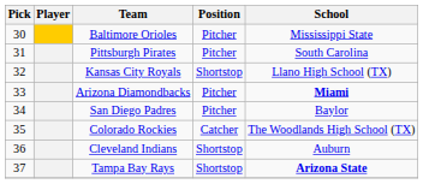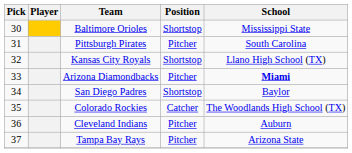Baltimore Orioles | Position: Pitcher -> Shortstop
San Diego Padres | Position: Pitcher -> Shortstop
Cleveland Indians | Position: Shortstop -> Pitcher
Tampa Bay Rays | Position: Shortstop -> Pitcher
Tampa Bay Rays | School: bold -> normal
